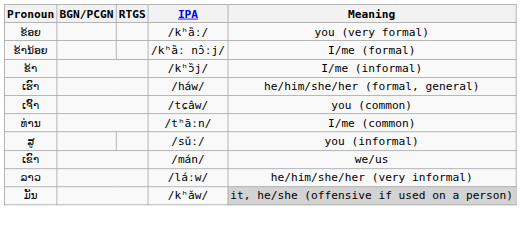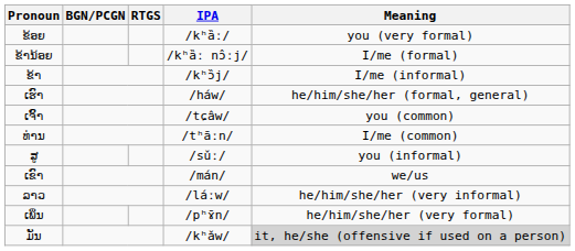+ row: ເພິ່ນ | /pʰɤ̄n/ | he/him/she/her (very formal)
